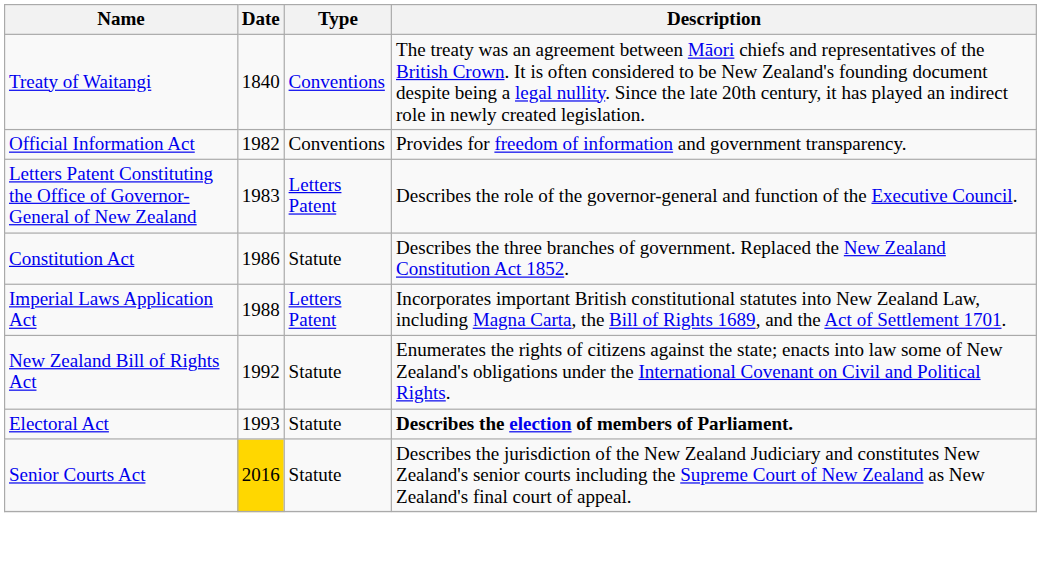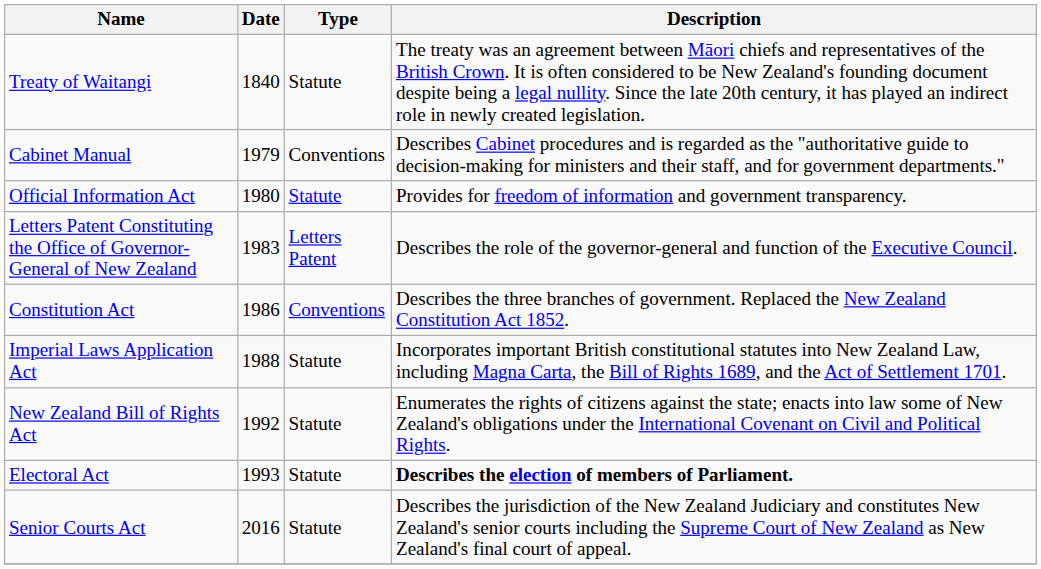Treaty of Waitangi | Type: Conventions -> Statute
+ row: Cabinet Manual | 1979 | Conventions | Describes Cabinet procedures and is regarded as the "authoritative guide to decision-making for ministers and their staff, and for government departments."
Official Information Act | Date: 1982 -> 1980
Official Information Act | Type: Conventions -> Statute
Constitution Act | Type: Statute -> Conventions
Imperial Laws Application Act | Type: Letters Patent -> Statute
Senior Courts Act | Date: gold background -> no background
